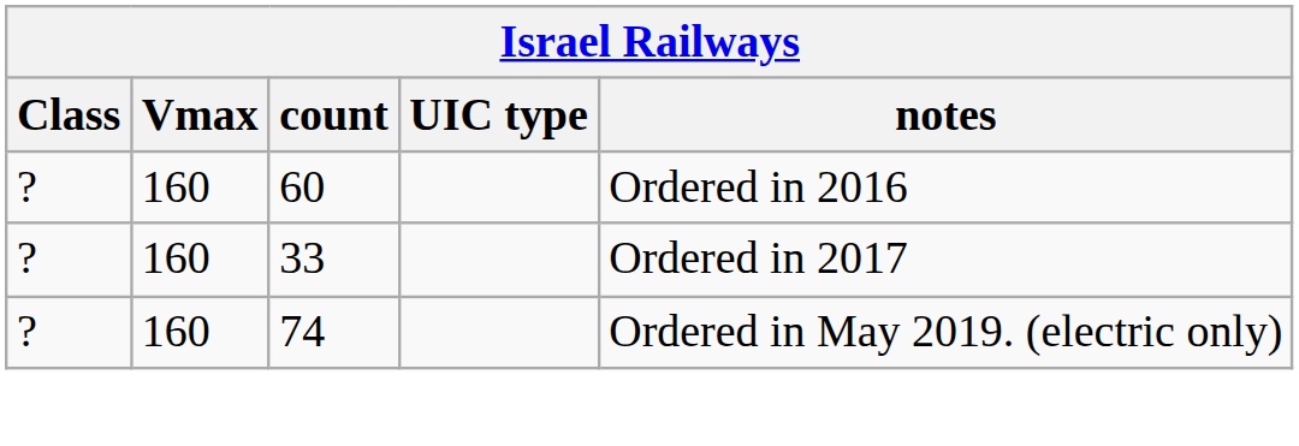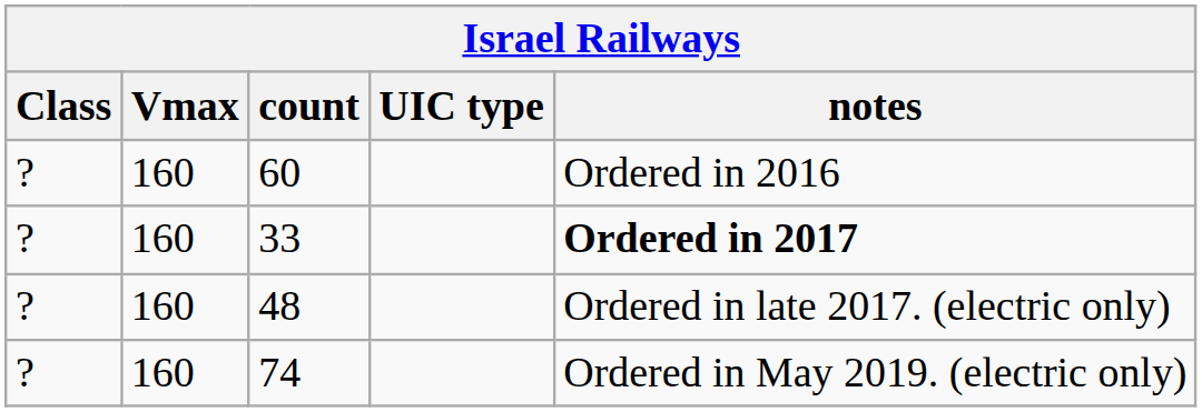33 | notes: normal -> bold
+ row: ? | 160 | 48 | Ordered in late 2017. (electric only)
